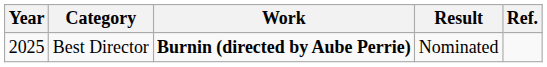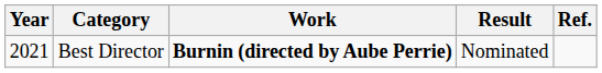Best Director | Year: 2025 -> 2021
